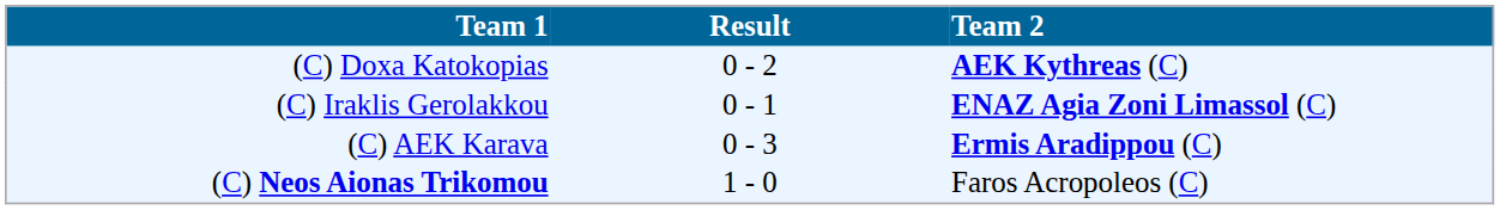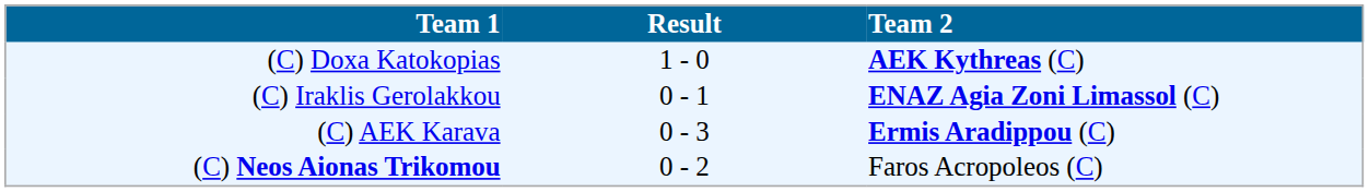(C) Doxa Katokopias | Result: 0 - 2 -> 1 - 0
(C) Neos Aionas Trikomou | Result: 1 - 0 -> 0 - 2
